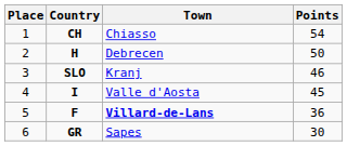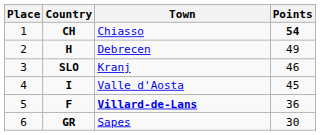CH | Points: normal -> bold
H | Points: 50 -> 49
